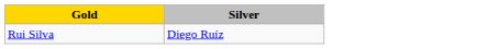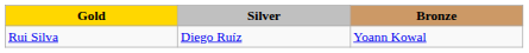+ column: Bronze | Yoann Kowal
